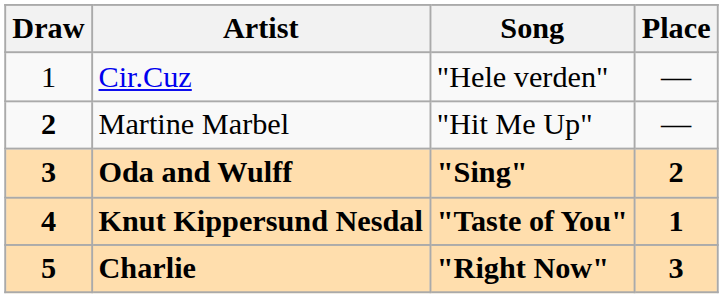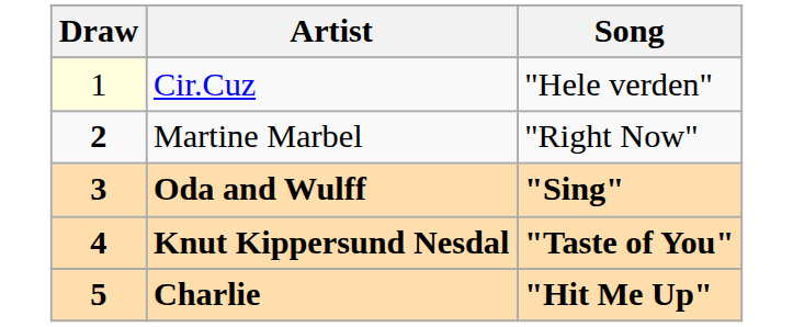- column: Place | — | — | 2 | 1 | 3
Cir.Cuz | Draw: no background -> lightyellow background
Martine Marbel | Song: "Hit Me Up" -> "Right Now"
Charlie | Song: "Right Now" -> "Hit Me Up"
